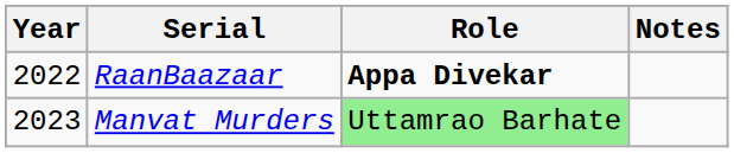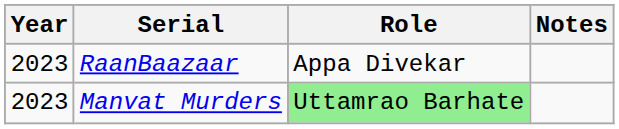RaanBaazaar | Year: 2022 -> 2023
RaanBaazaar | Role: bold -> normal
